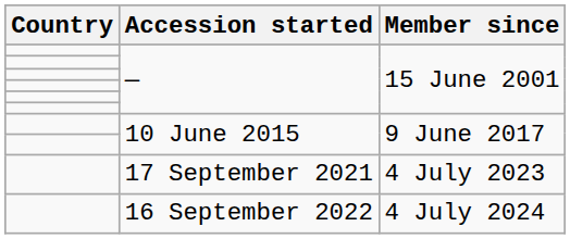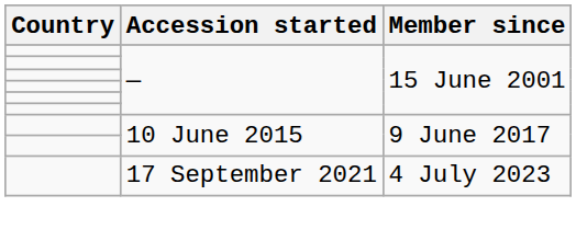- row: 16 September 2022 | 4 July 2024
